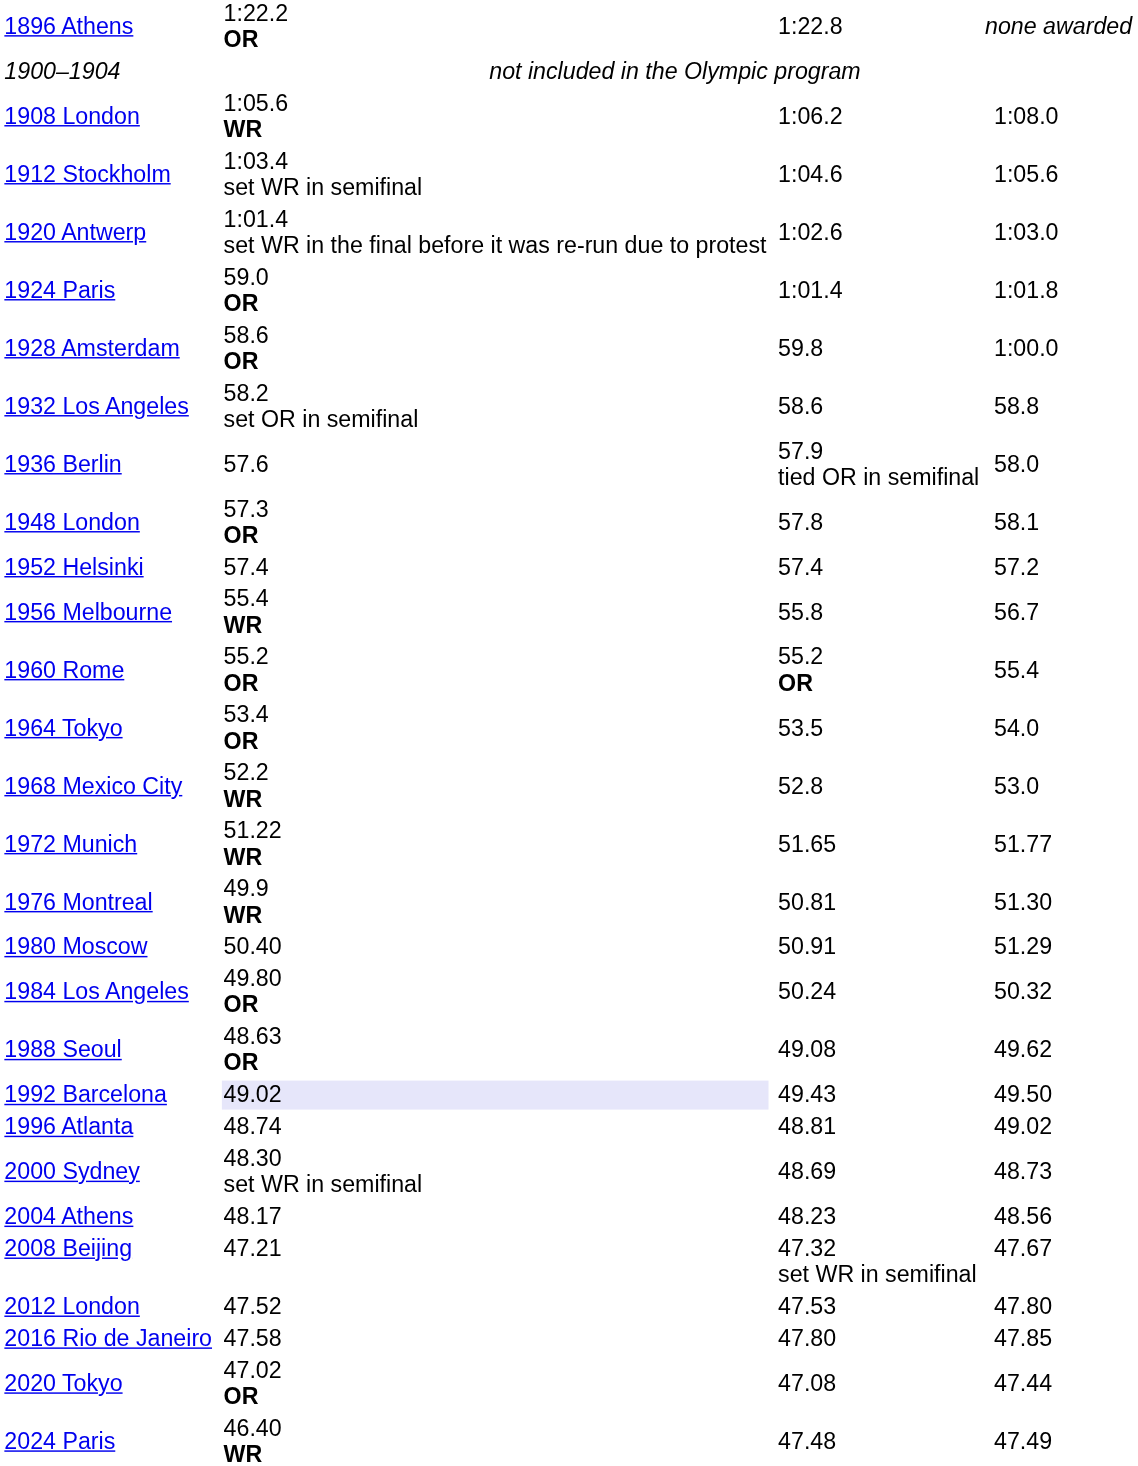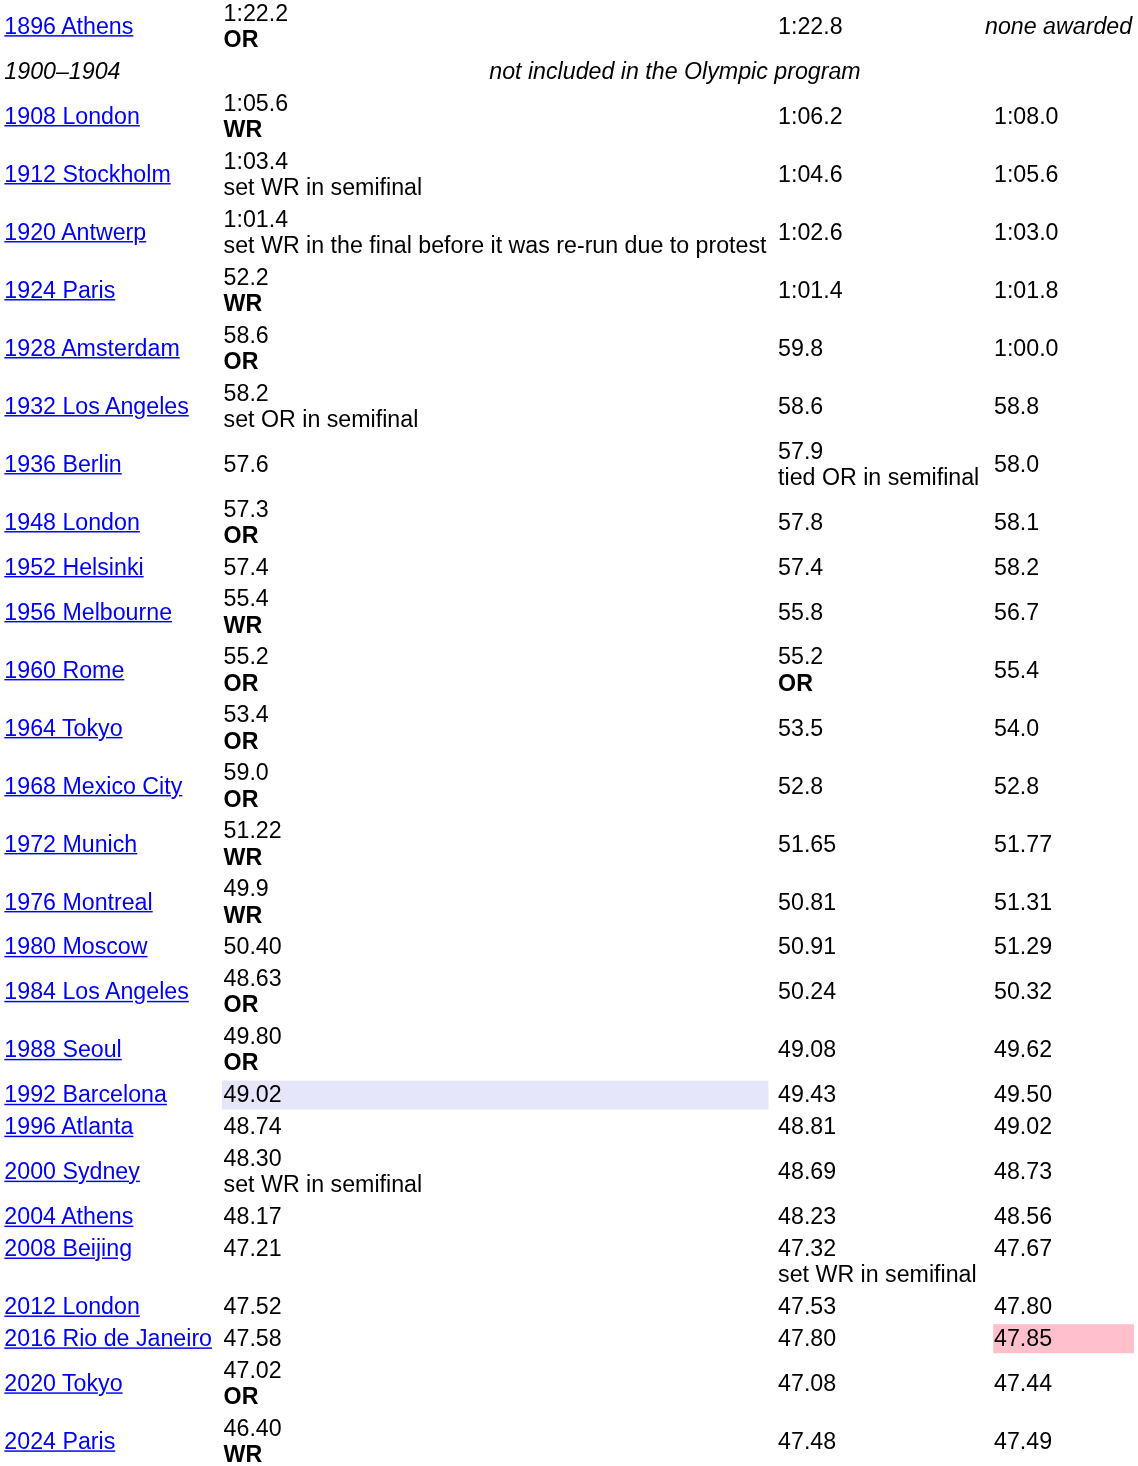1924 Paris | column 3: 59.0 OR -> 52.2 WR
1952 Helsinki | column 7: 57.2 -> 58.2
1968 Mexico City | column 3: 52.2 WR -> 59.0 OR
1968 Mexico City | column 7: 53.0 -> 52.8
1976 Montreal | column 7: 51.30 -> 51.31
1984 Los Angeles | column 3: 49.80 OR -> 48.63 OR
1988 Seoul | column 3: 48.63 OR -> 49.80 OR
2016 Rio de Janeiro | column 7: no background -> pink background
